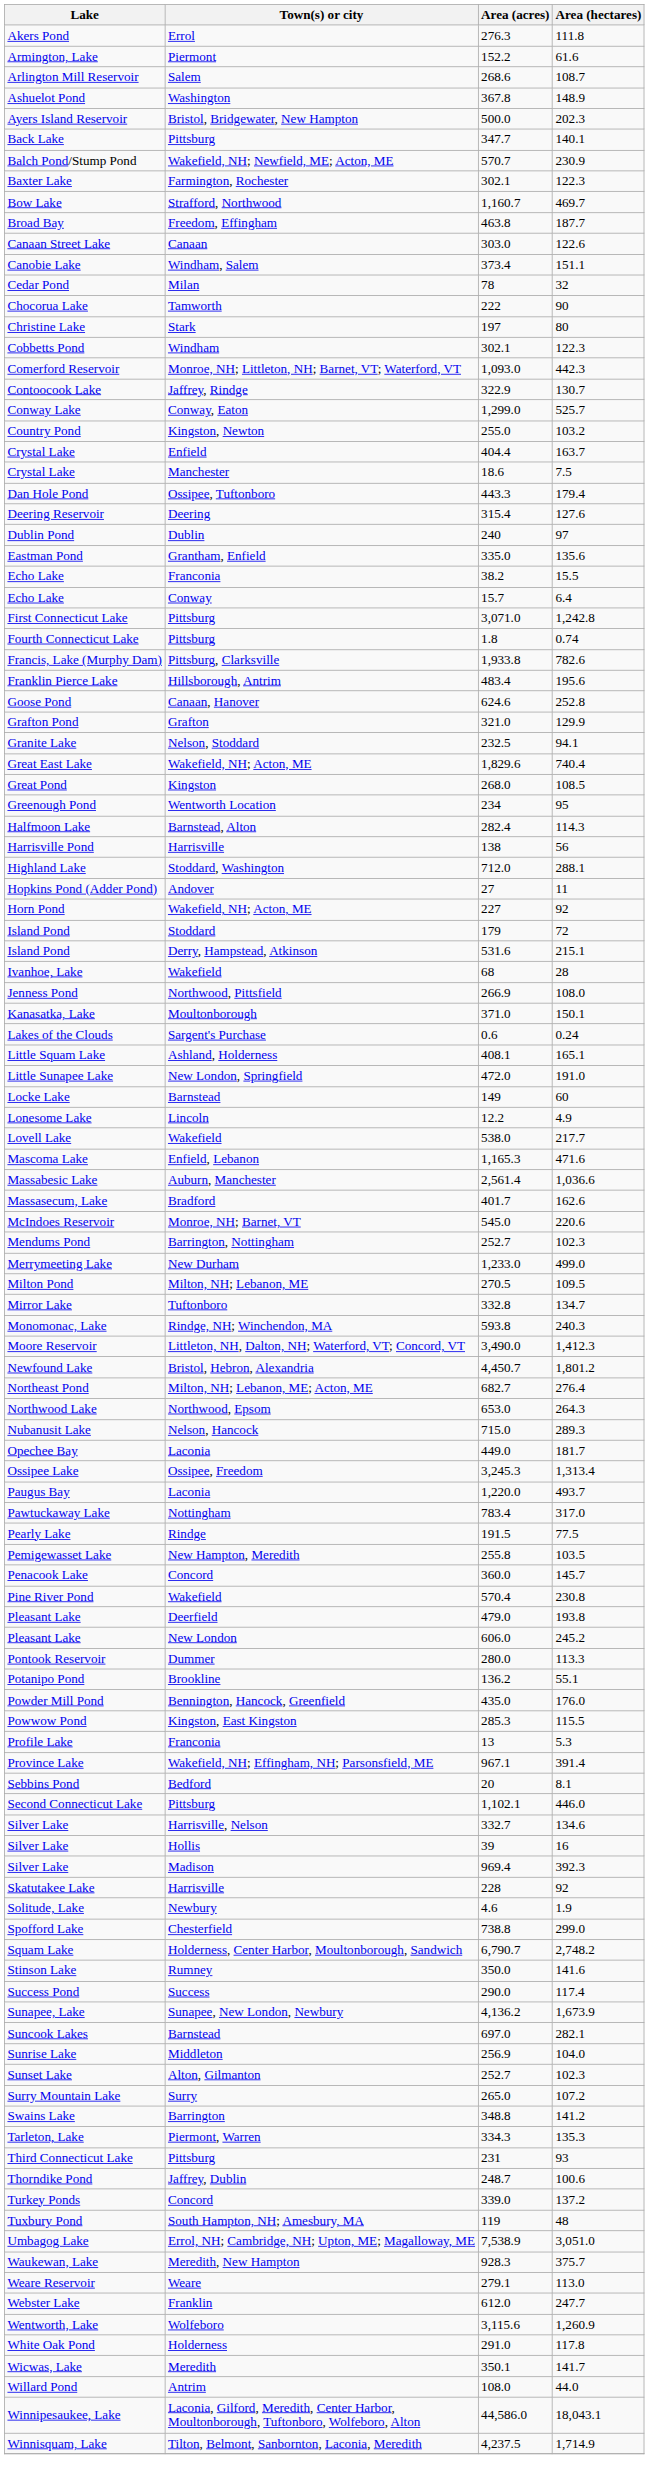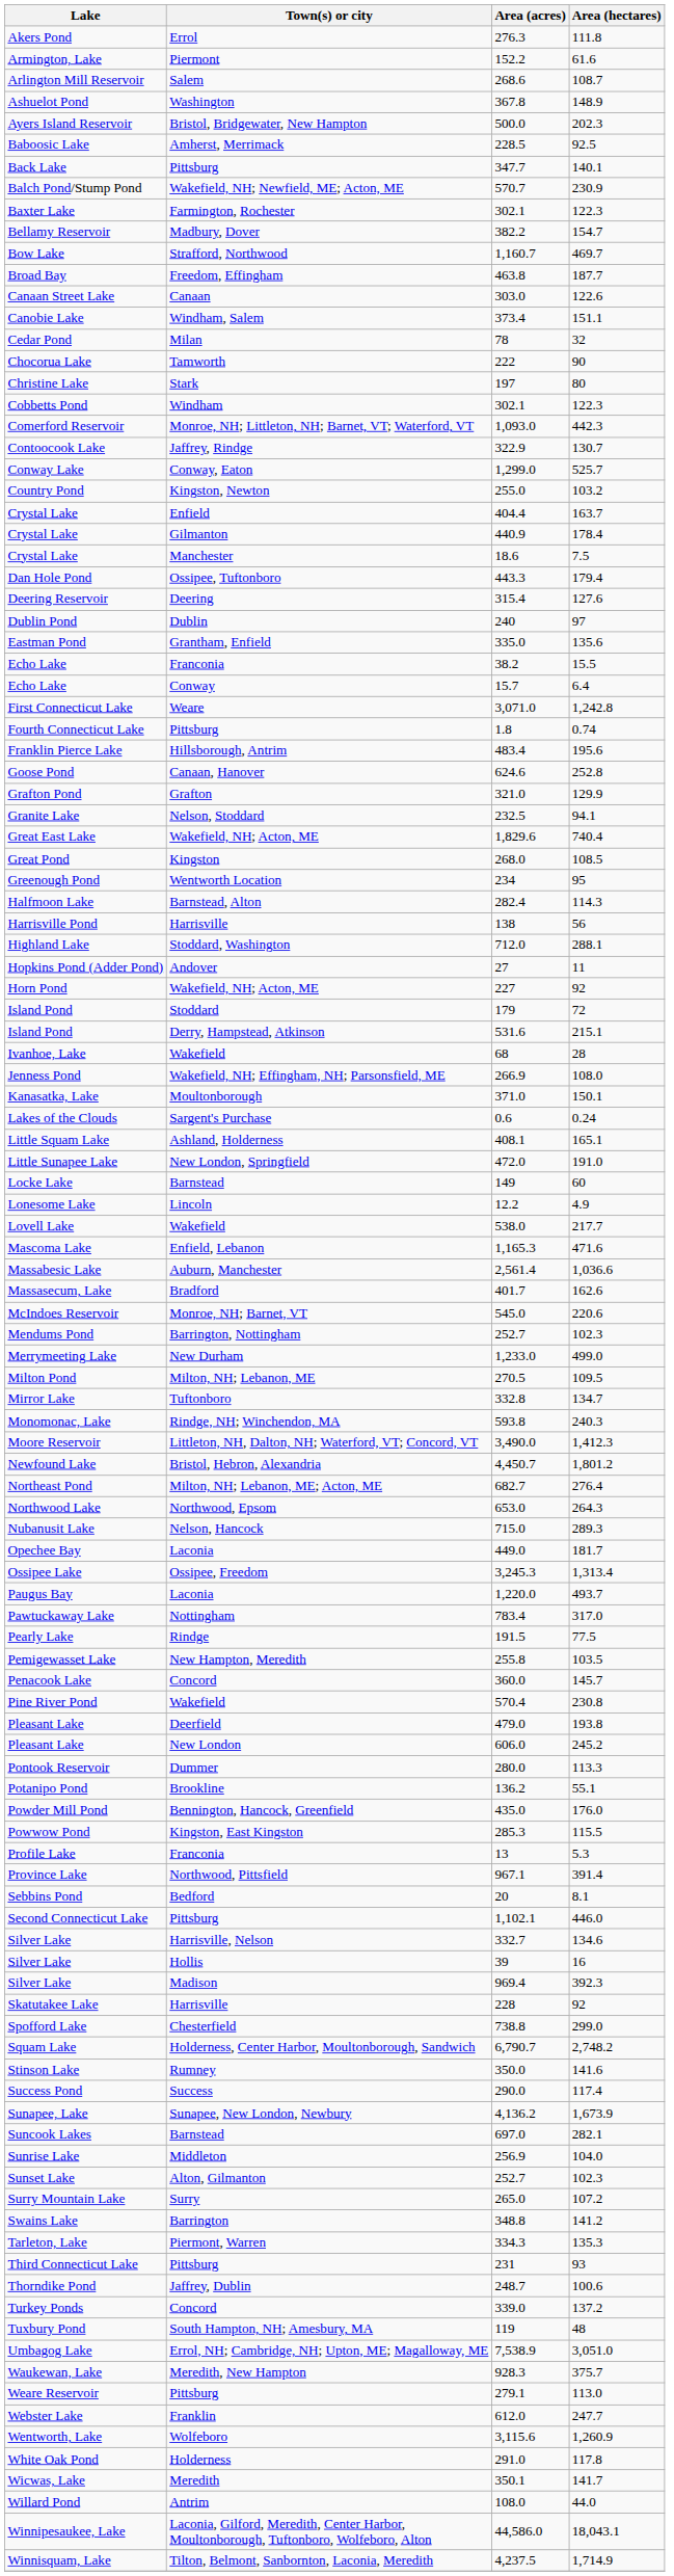+ row: Baboosic Lake | Amherst, Merrimack | 228.5 | 92.5
+ row: Bellamy Reservoir | Madbury, Dover | 382.2 | 154.7
+ row: Crystal Lake | Gilmanton | 440.9 | 178.4
First Connecticut Lake | Town(s) or city: Pittsburg -> Weare
- row: Francis, Lake (Murphy Dam) | Pittsburg, Clarksville | 1,933.8 | 782.6
Jenness Pond | Town(s) or city: Northwood, Pittsfield -> Wakefield, NH; Effingham, NH; Parsonsfield, ME
Province Lake | Town(s) or city: Wakefield, NH; Effingham, NH; Parsonsfield, ME -> Northwood, Pittsfield
- row: Solitude, Lake | Newbury | 4.6 | 1.9
Weare Reservoir | Town(s) or city: Weare -> Pittsburg
